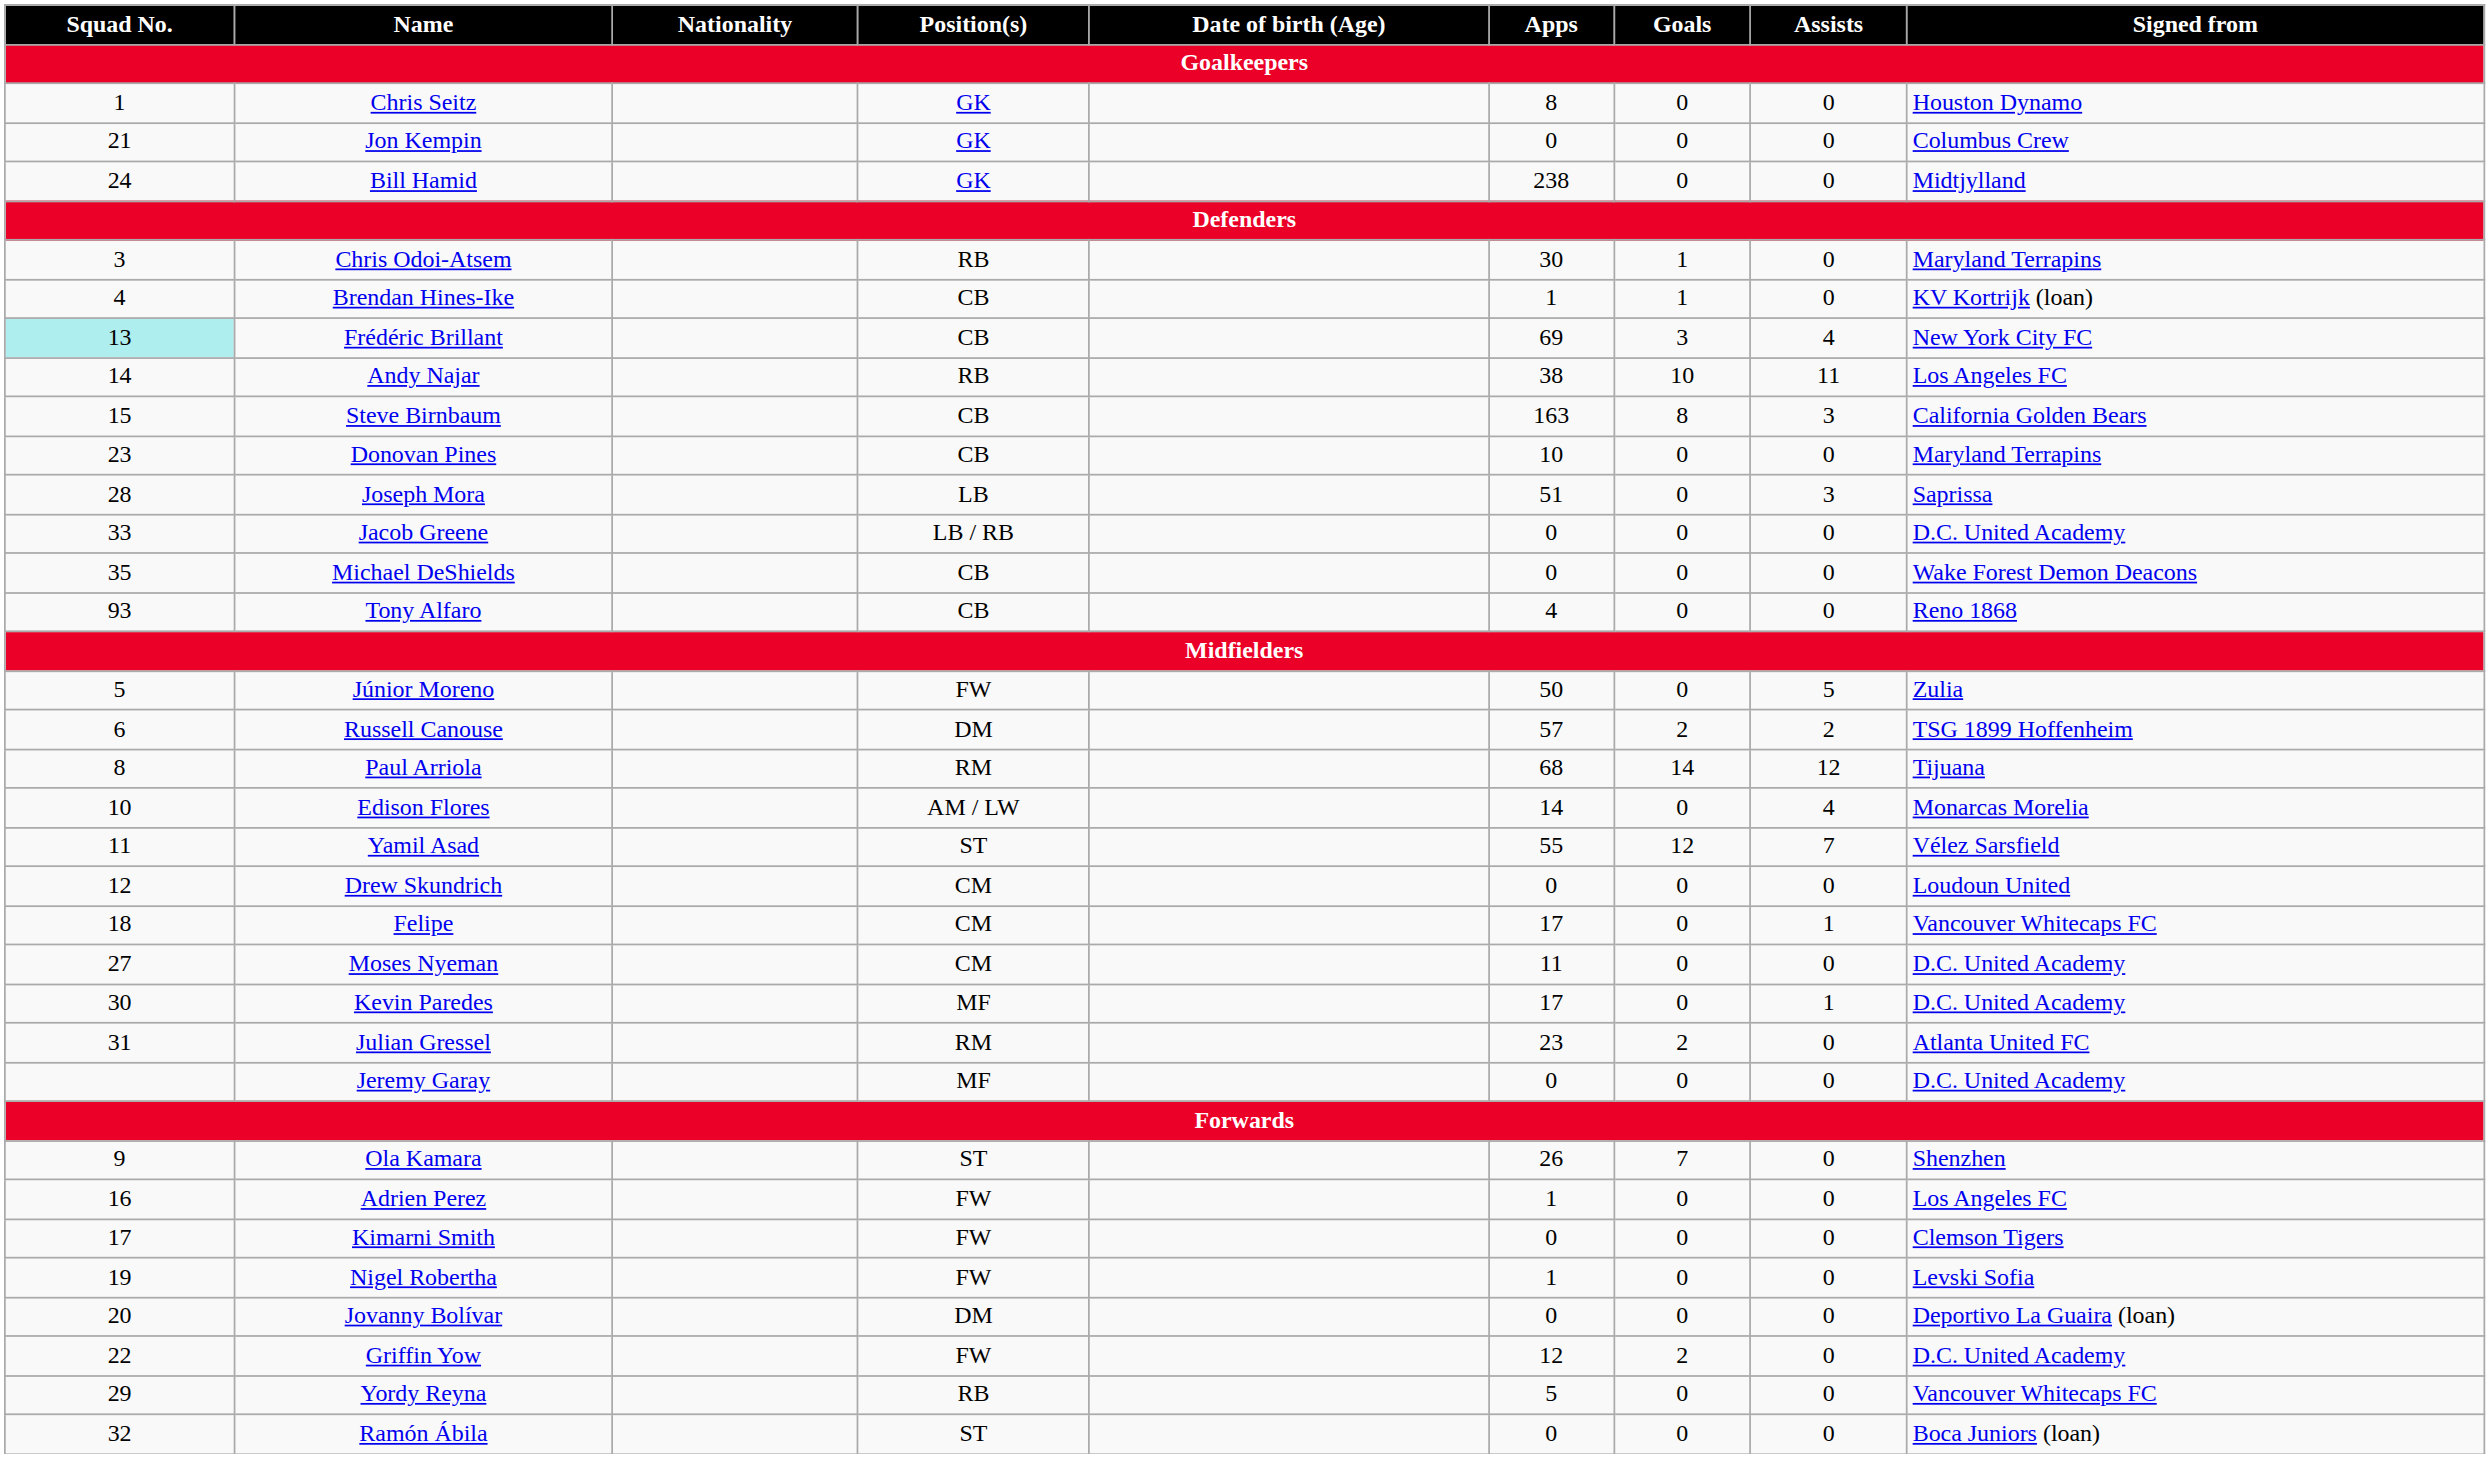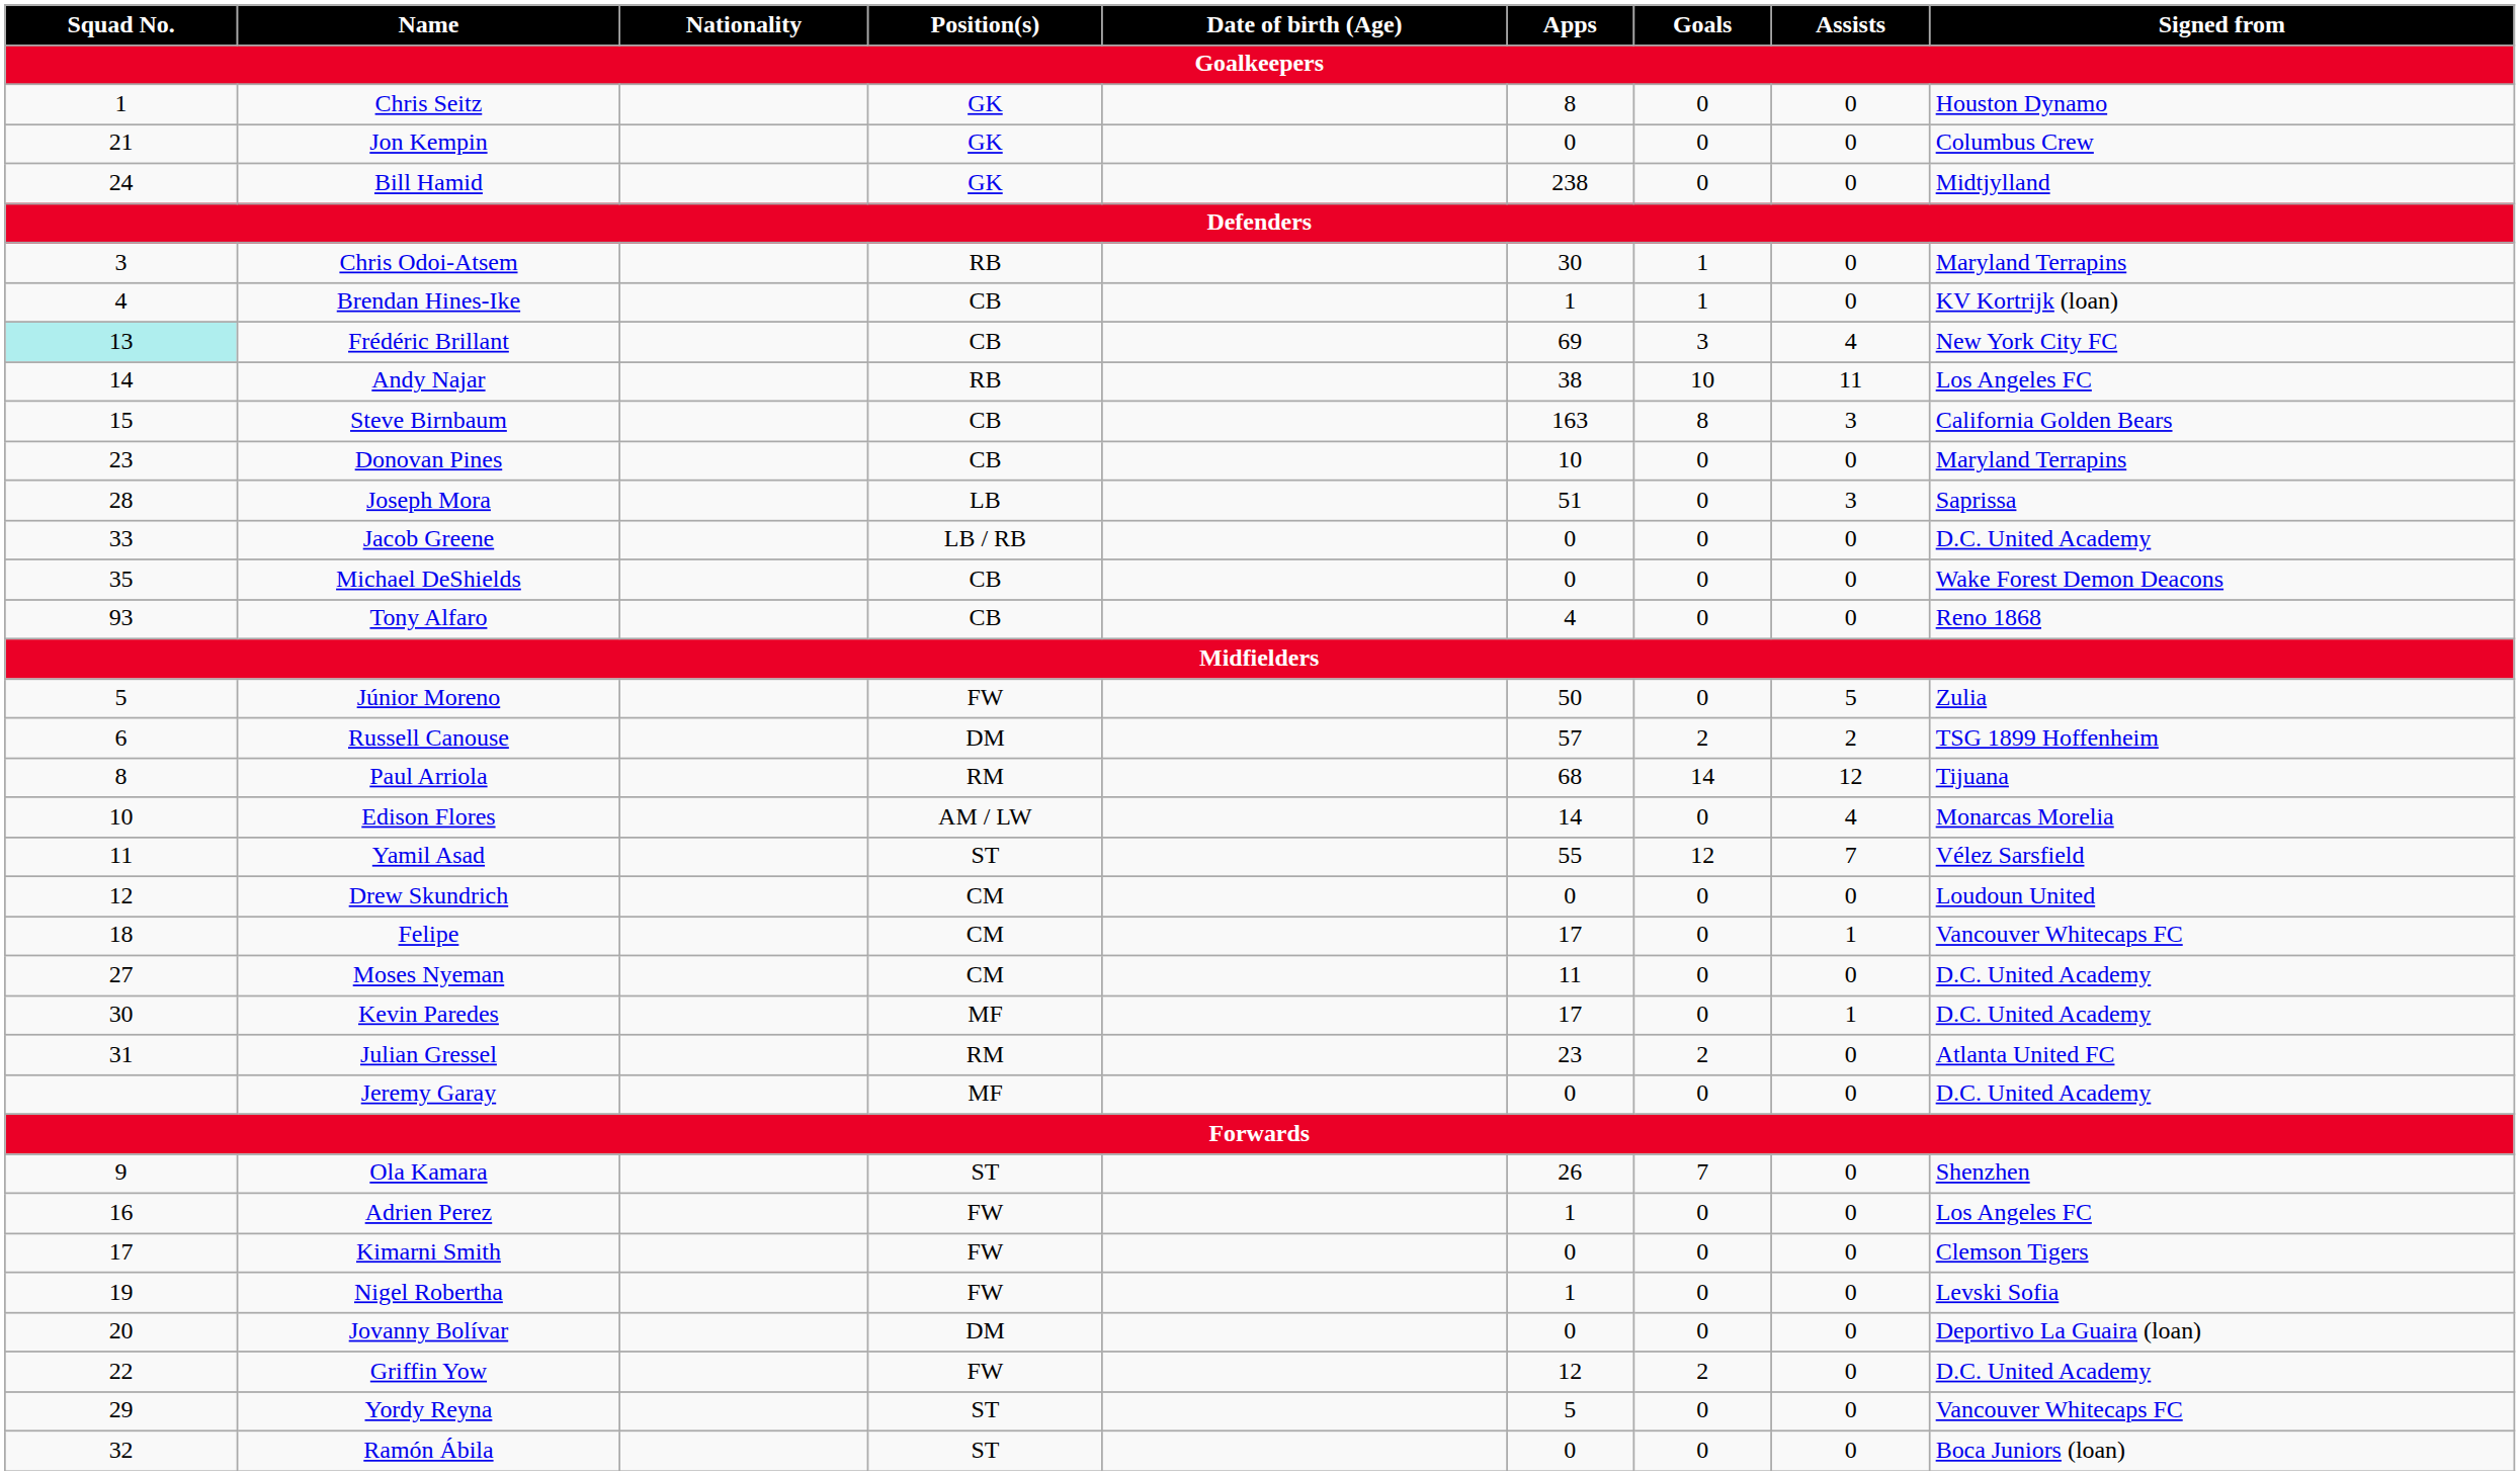Yordy Reyna | Position(s): RB -> ST
